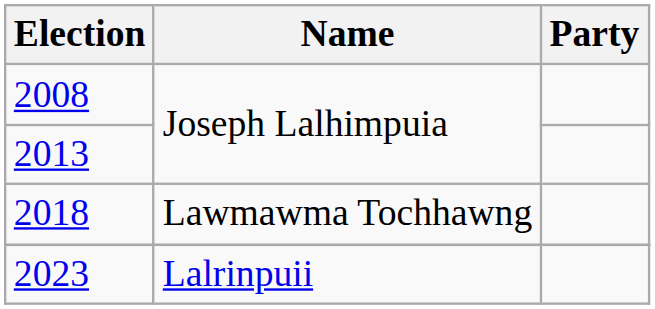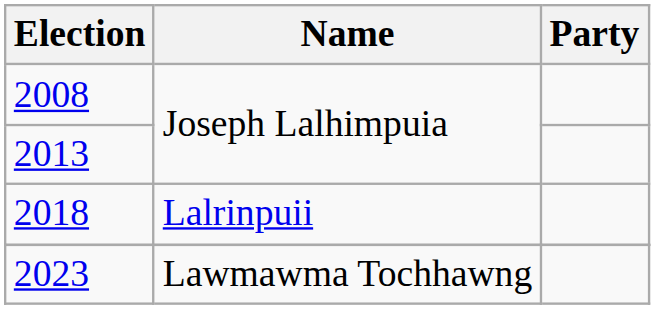2018 | Name: Lawmawma Tochhawng -> Lalrinpuii
2023 | Name: Lalrinpuii -> Lawmawma Tochhawng
